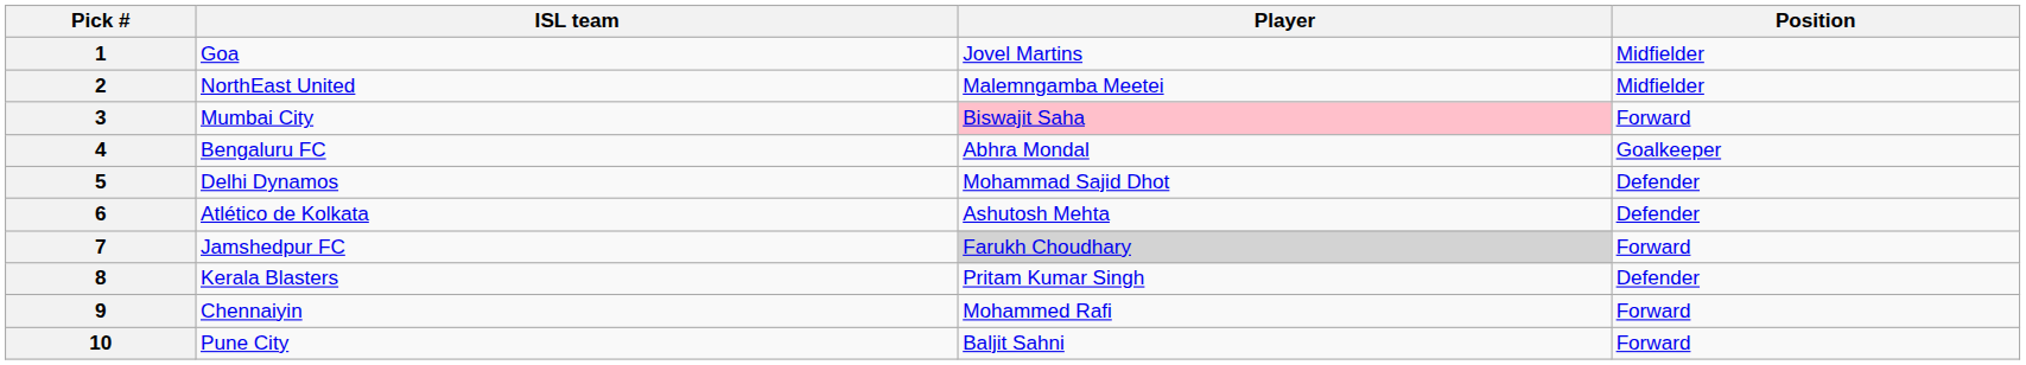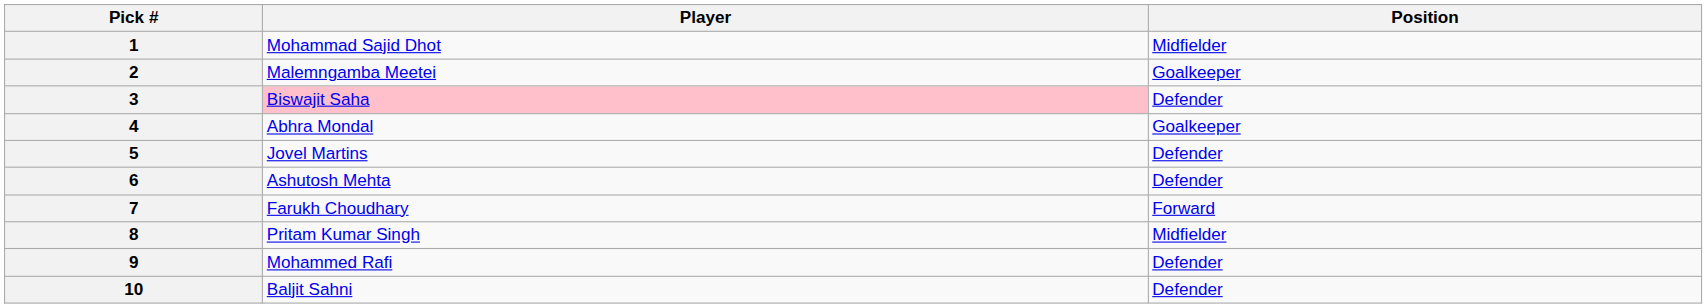- column: ISL team | Goa | NorthEast United | Mumbai City | Bengaluru FC | Delhi Dynamos | Atlético de Kolkata | Jamshedpur FC | Kerala Blasters | Chennaiyin | Pune City
1 | Player: Jovel Martins -> Mohammad Sajid Dhot
2 | Position: Midfielder -> Goalkeeper
3 | Position: Forward -> Defender
5 | Player: Mohammad Sajid Dhot -> Jovel Martins
7 | Player: lightgrey background -> no background
8 | Position: Defender -> Midfielder
9 | Position: Forward -> Defender
10 | Position: Forward -> Defender
